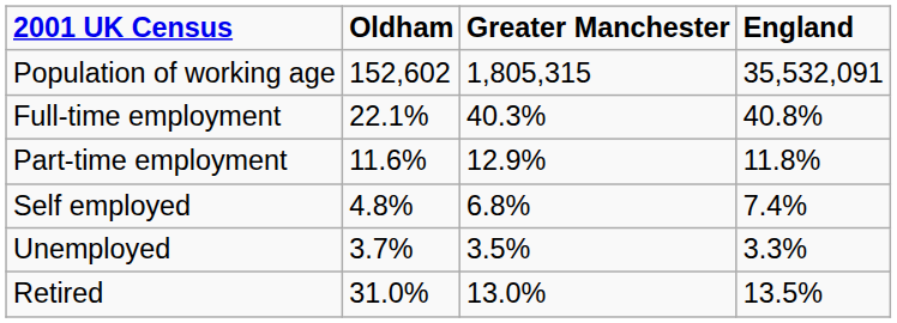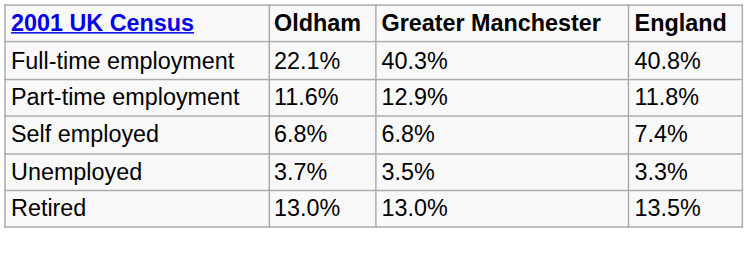- row: Population of working age | 152,602 | 1,805,315 | 35,532,091
Self employed | Oldham: 4.8% -> 6.8%
Retired | Oldham: 31.0% -> 13.0%
